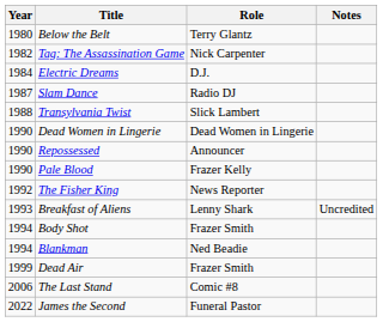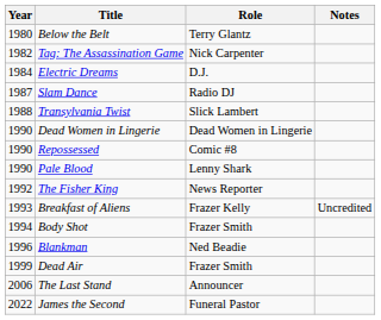Repossessed | Role: Announcer -> Comic #8
Pale Blood | Role: Frazer Kelly -> Lenny Shark
Breakfast of Aliens | Role: Lenny Shark -> Frazer Kelly
Blankman | Year: 1994 -> 1996
The Last Stand | Role: Comic #8 -> Announcer
